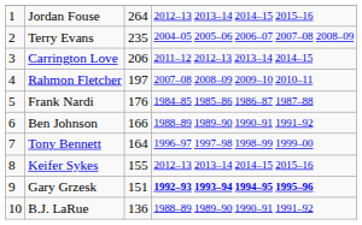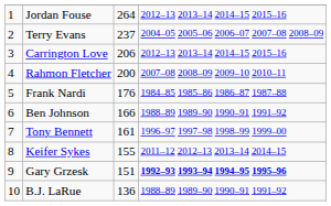Terry Evans | column 3: 235 -> 237
Carrington Love | column 4: 2011–12 2012–13 2013–14 2014–15 -> 2012–13 2013–14 2014–15 2015–16
Rahmon Fletcher | column 3: 197 -> 200
Tony Bennett | column 3: 164 -> 161
Keifer Sykes | column 4: 2012–13 2013–14 2014–15 2015–16 -> 2011–12 2012–13 2013–14 2014–15
